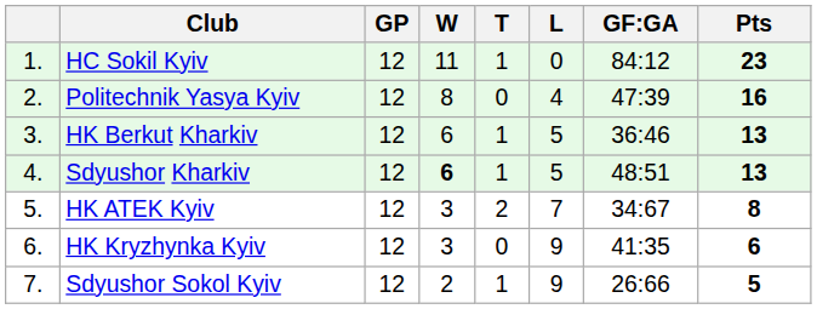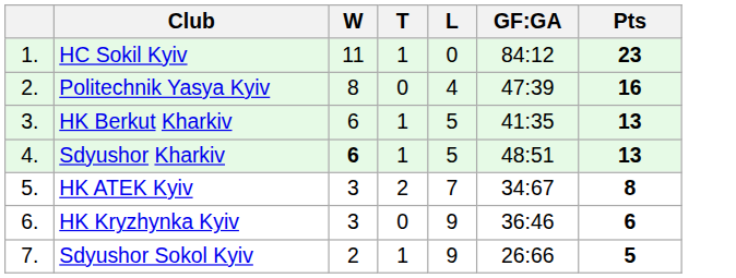- column: GP | 12 | 12 | 12 | 12 | 12 | 12 | 12
HK Berkut Kharkiv | GF:GA: 36:46 -> 41:35
HK Kryzhynka Kyiv | GF:GA: 41:35 -> 36:46
